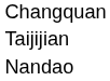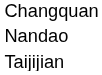rows swapped: Nandao <-> Taijijian
